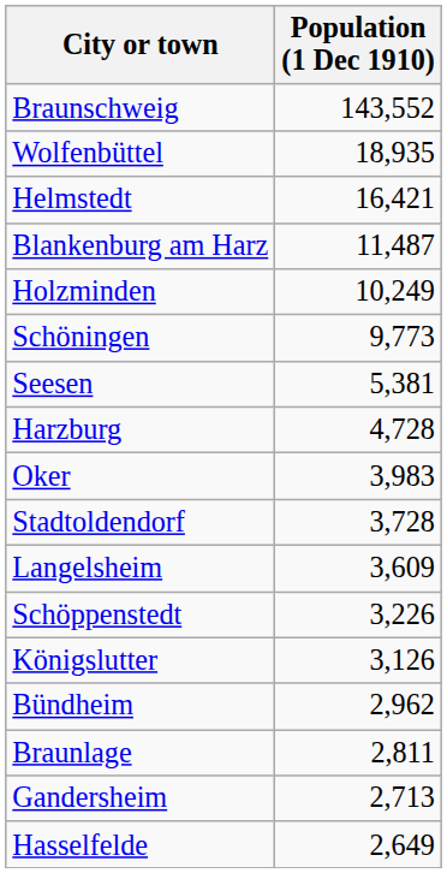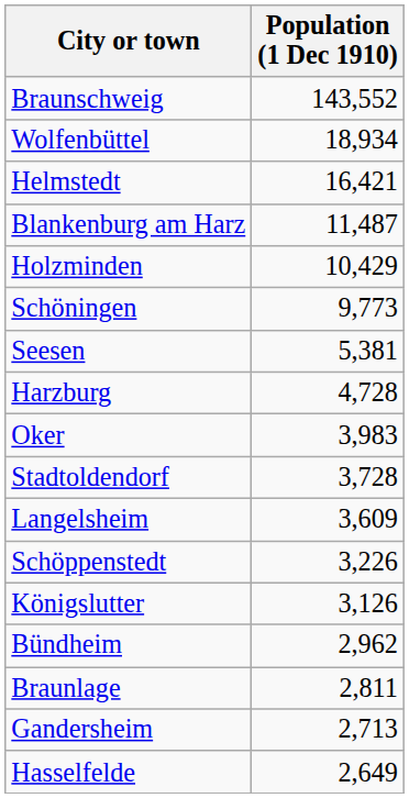Wolfenbüttel | Population (1 Dec 1910): 18,935 -> 18,934
Holzminden | Population (1 Dec 1910): 10,249 -> 10,429
